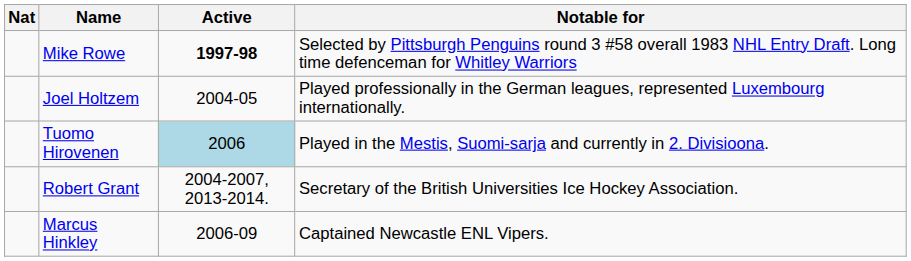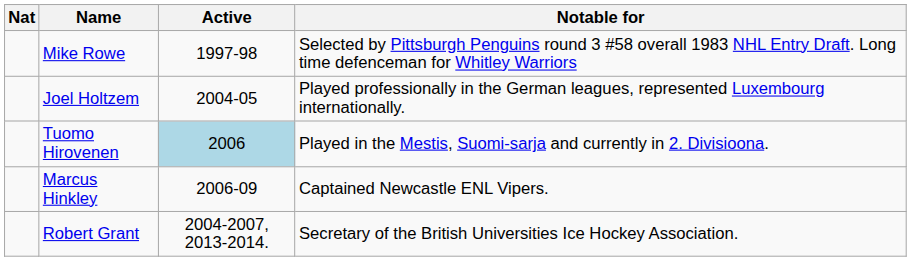Mike Rowe | Active: bold -> normal
rows swapped: Robert Grant <-> Marcus Hinkley
